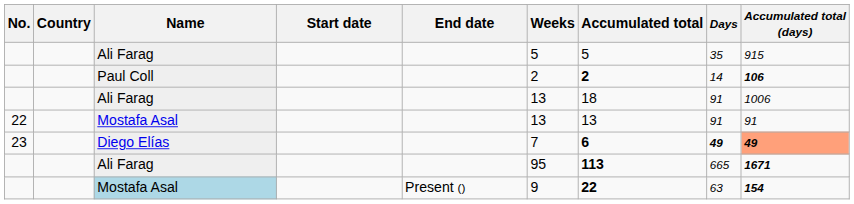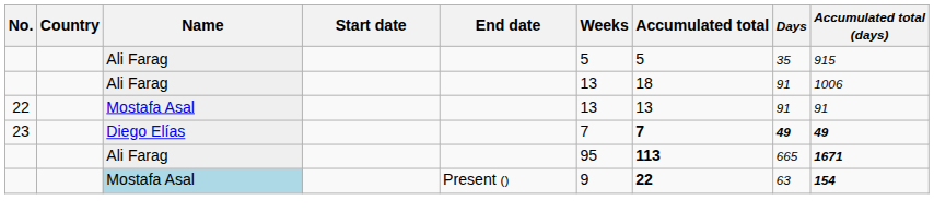- row: Paul Coll | 2 | 2 | 14 | 106
Diego Elías | Accumulated total: 6 -> 7
Diego Elías | Accumulated total (days): lightsalmon background -> no background
